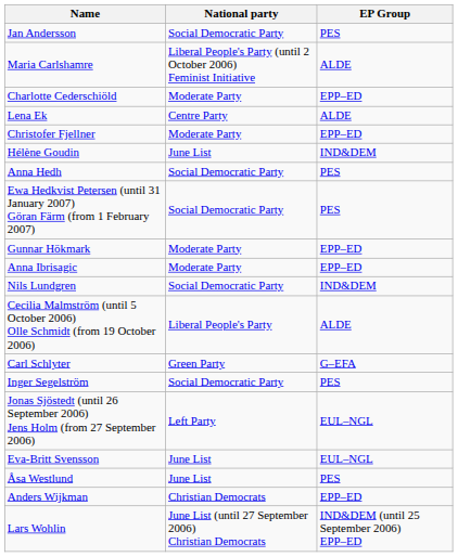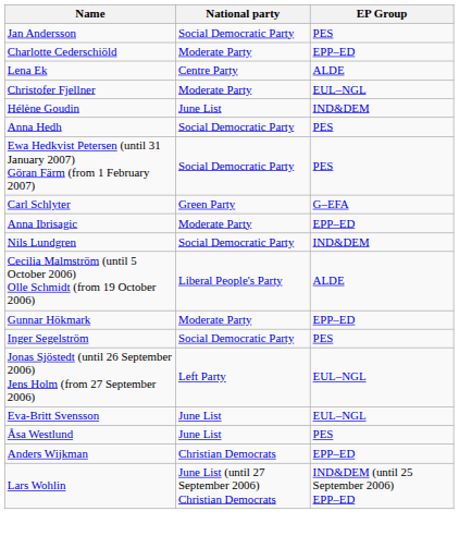- row: Maria Carlshamre | Liberal People's Party (until 2 October 2006) Feminist Initiative | ALDE
Christofer Fjellner | EP Group: EPP–ED -> EUL–NGL
rows swapped: Gunnar Hökmark <-> Carl Schlyter
